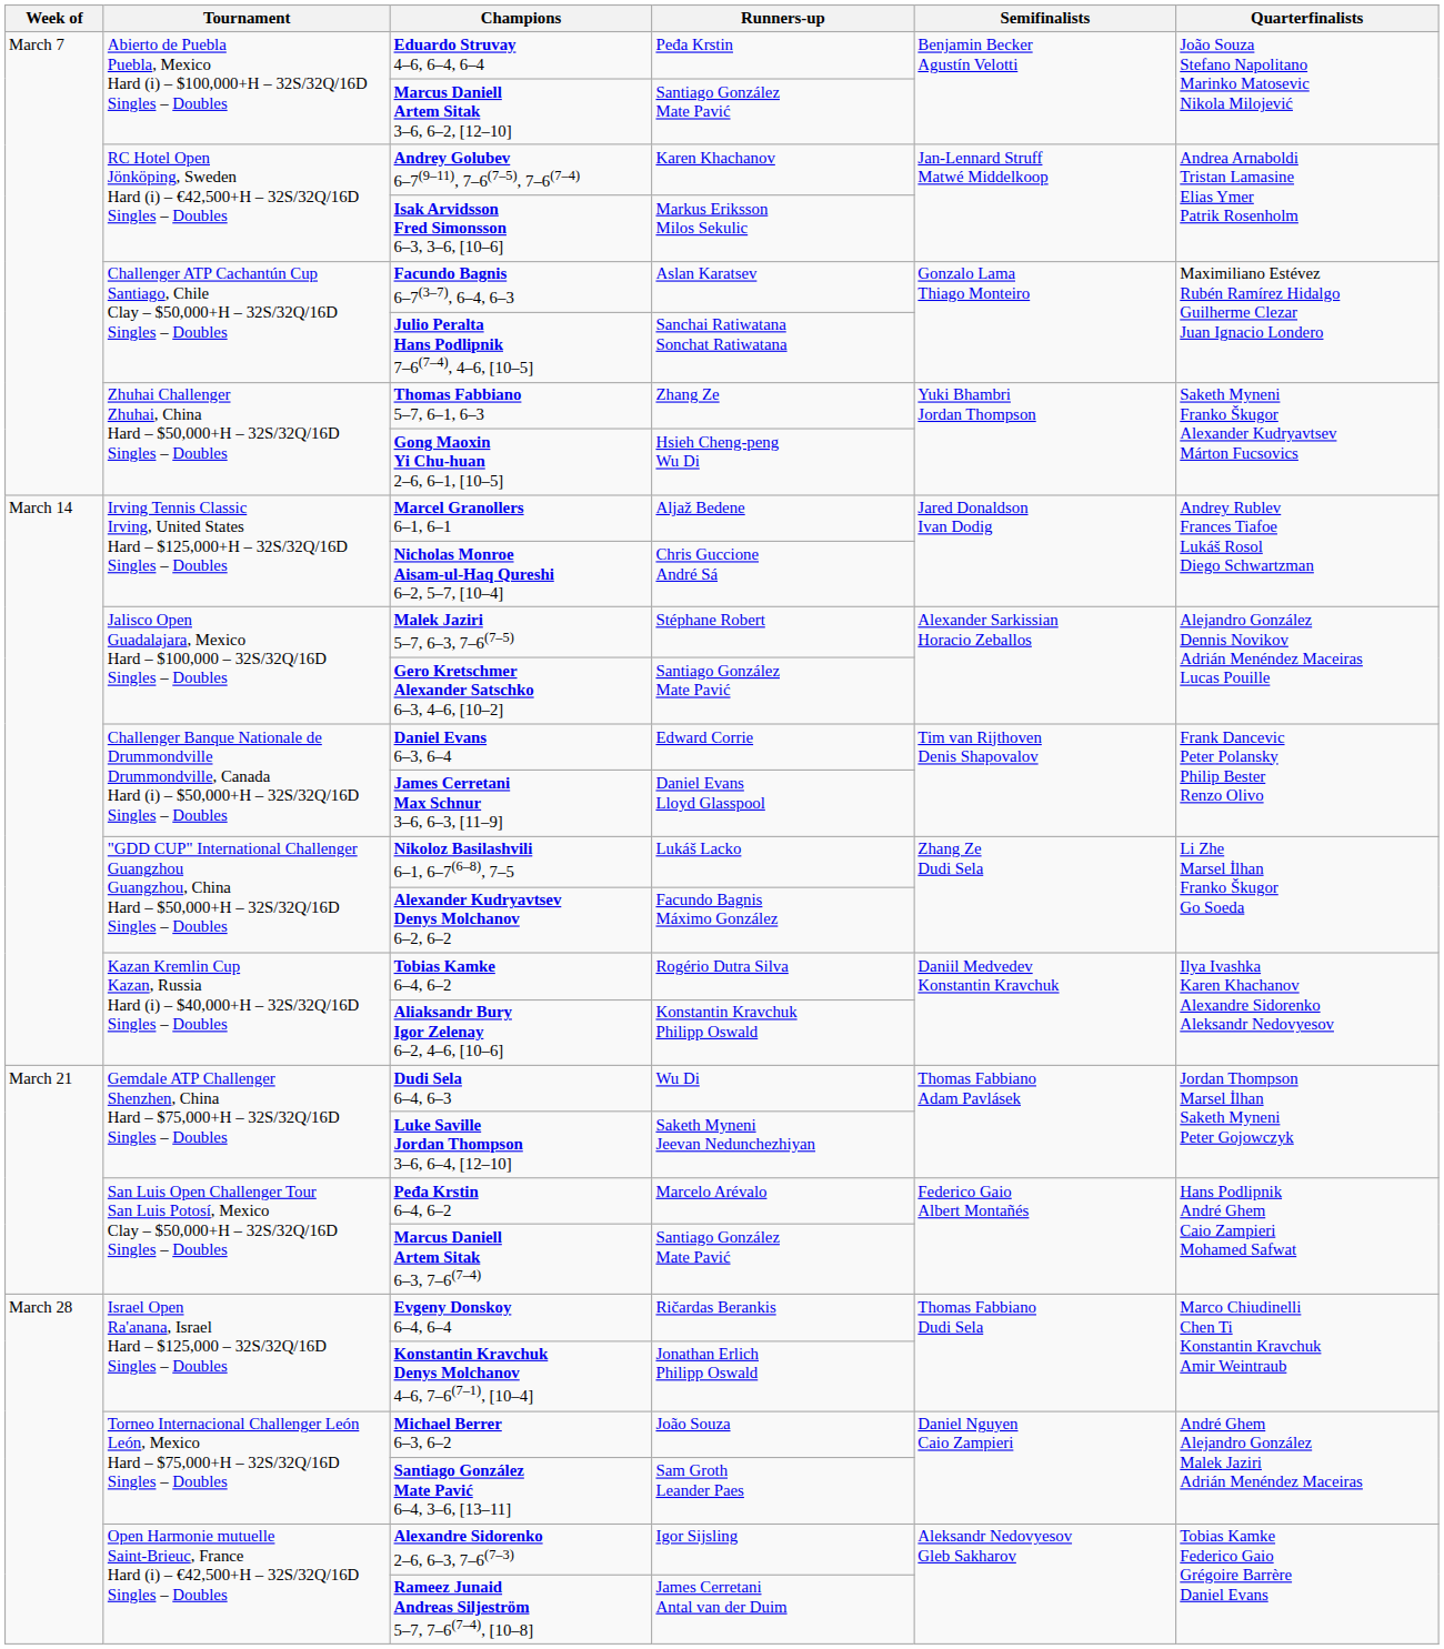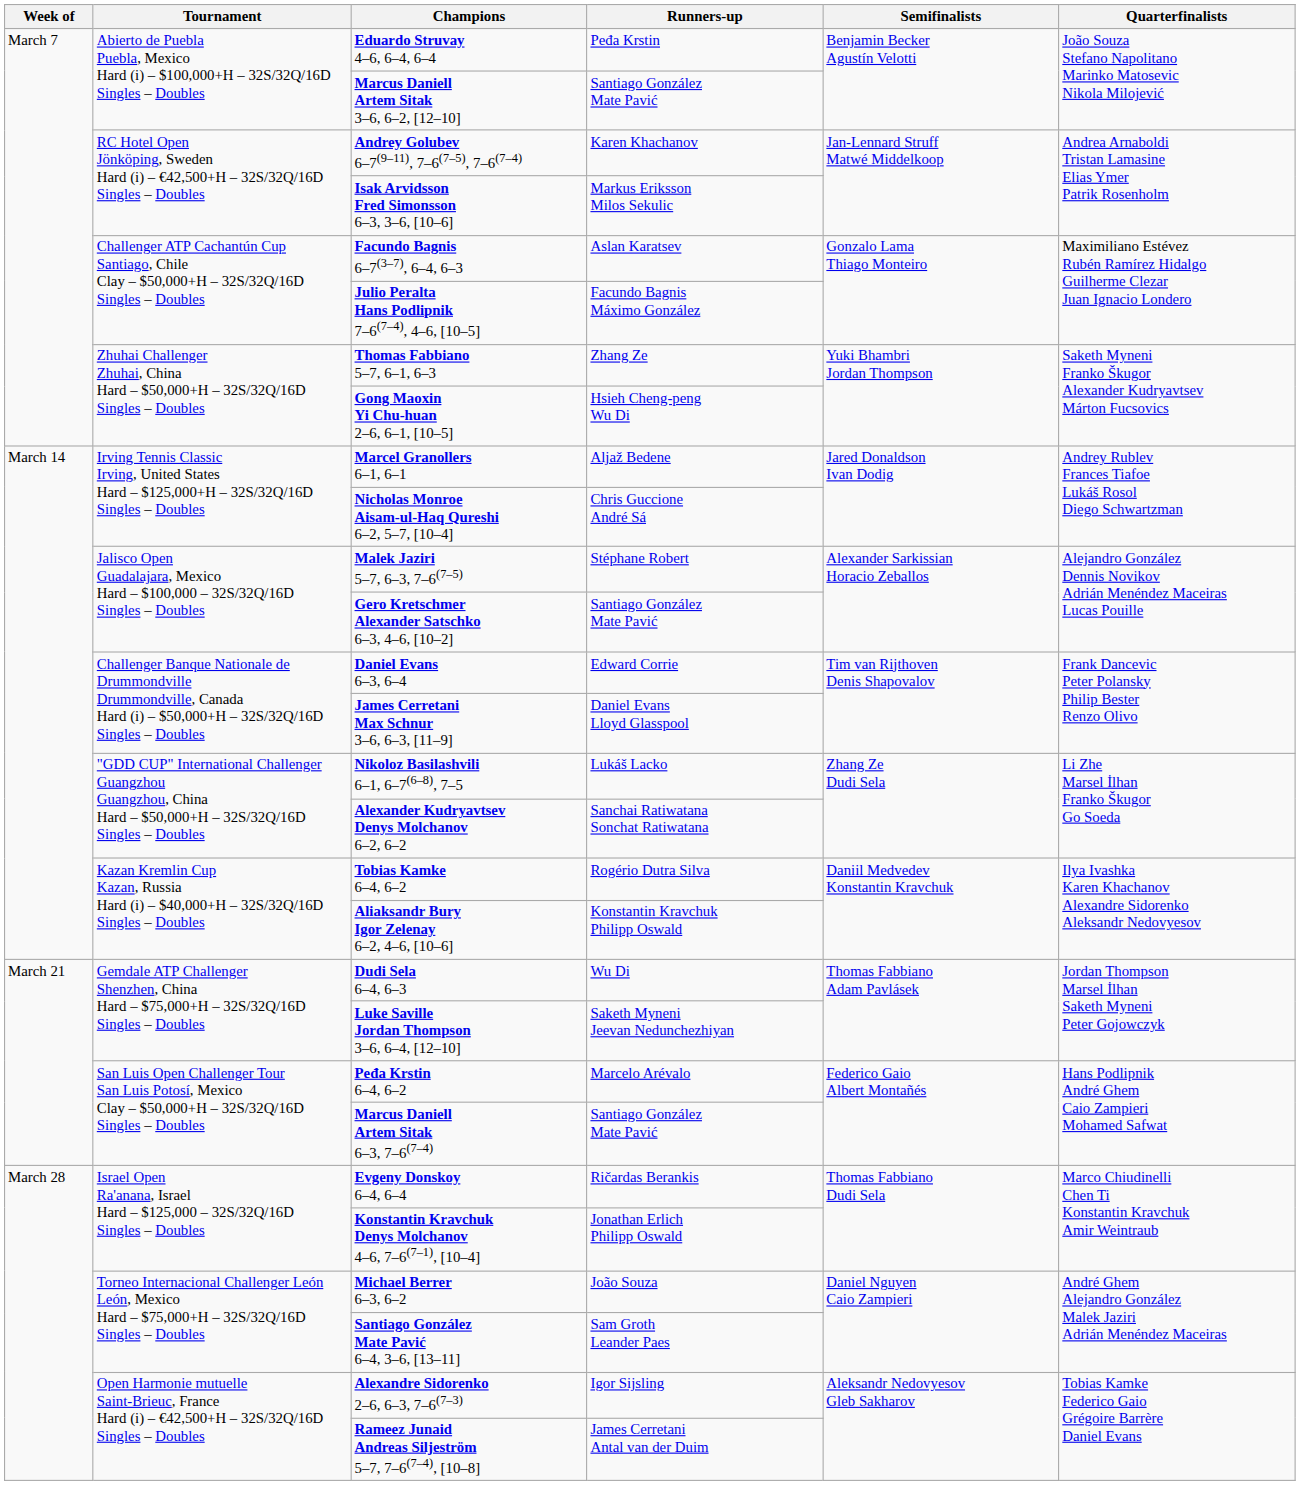Julio Peralta Hans Podlipnik 7–6(7–4), 4–6, [10–5] | Runners-up: Sanchai Ratiwatana Sonchat Ratiwatana -> Facundo Bagnis Máximo González
Alexander Kudryavtsev Denys Molchanov 6–2, 6–2 | Runners-up: Facundo Bagnis Máximo González -> Sanchai Ratiwatana Sonchat Ratiwatana
